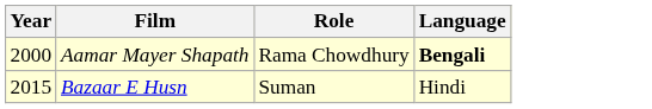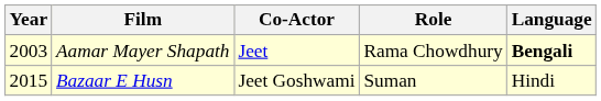+ column: Co-Actor | Jeet | Jeet Goshwami
Aamar Mayer Shapath | Year: 2000 -> 2003
